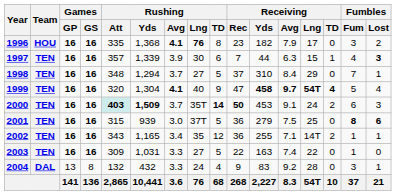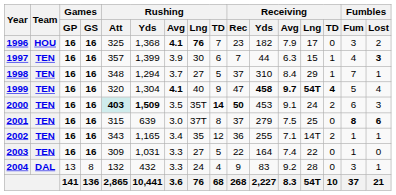1996 | Rushing / Att: 335 -> 325
1996 | Rushing / TD: 8 -> 7
1997 | Rushing / Yds: 1,339 -> 1,399
1998 | Receiving / TD: 0 -> 1
2000 | Rushing / Avg: 3.7 -> 3.5
2001 | Rushing / Yds: 939 -> 639
2001 | Rushing / TD: 5 -> 8
2001 | Receiving / Rec: 36 -> 37
2003 | Receiving / Yds: 163 -> 164
